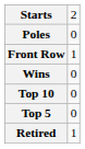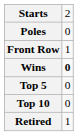Wins | column 2: normal -> bold
rows swapped: Top 5 <-> Top 10
